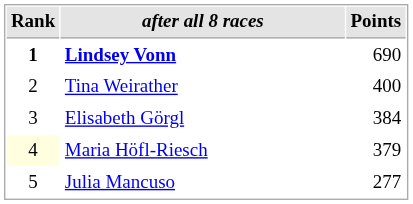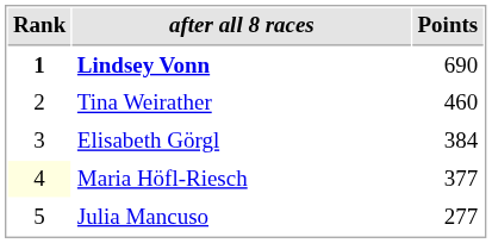Tina Weirather | Points: 400 -> 460
Maria Höfl-Riesch | Points: 379 -> 377
